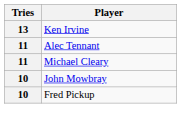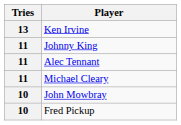+ row: 11 | Johnny King
